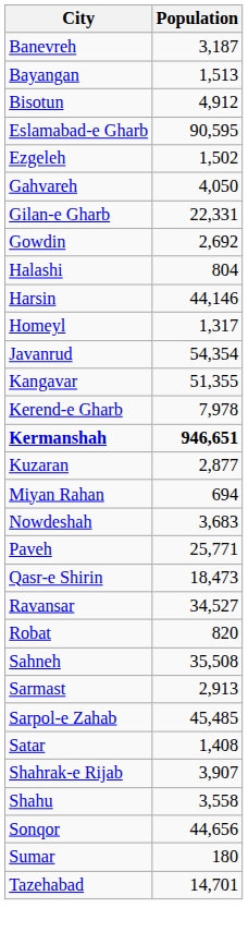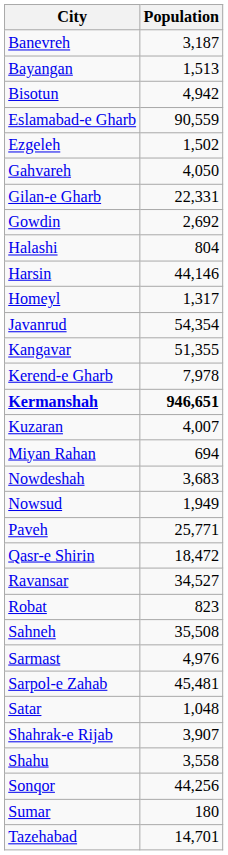Bisotun | Population: 4,912 -> 4,942
Eslamabad-e Gharb | Population: 90,595 -> 90,559
Kuzaran | Population: 2,877 -> 4,007
+ row: Nowsud | 1,949
Qasr-e Shirin | Population: 18,473 -> 18,472
Robat | Population: 820 -> 823
Sarmast | Population: 2,913 -> 4,976
Sarpol-e Zahab | Population: 45,485 -> 45,481
Satar | Population: 1,408 -> 1,048
Sonqor | Population: 44,656 -> 44,256
